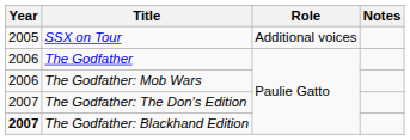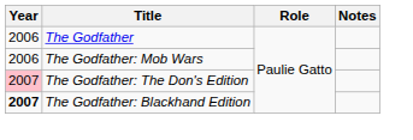- row: 2005 | SSX on Tour | Additional voices
The Godfather: The Don's Edition | Year: no background -> pink background
